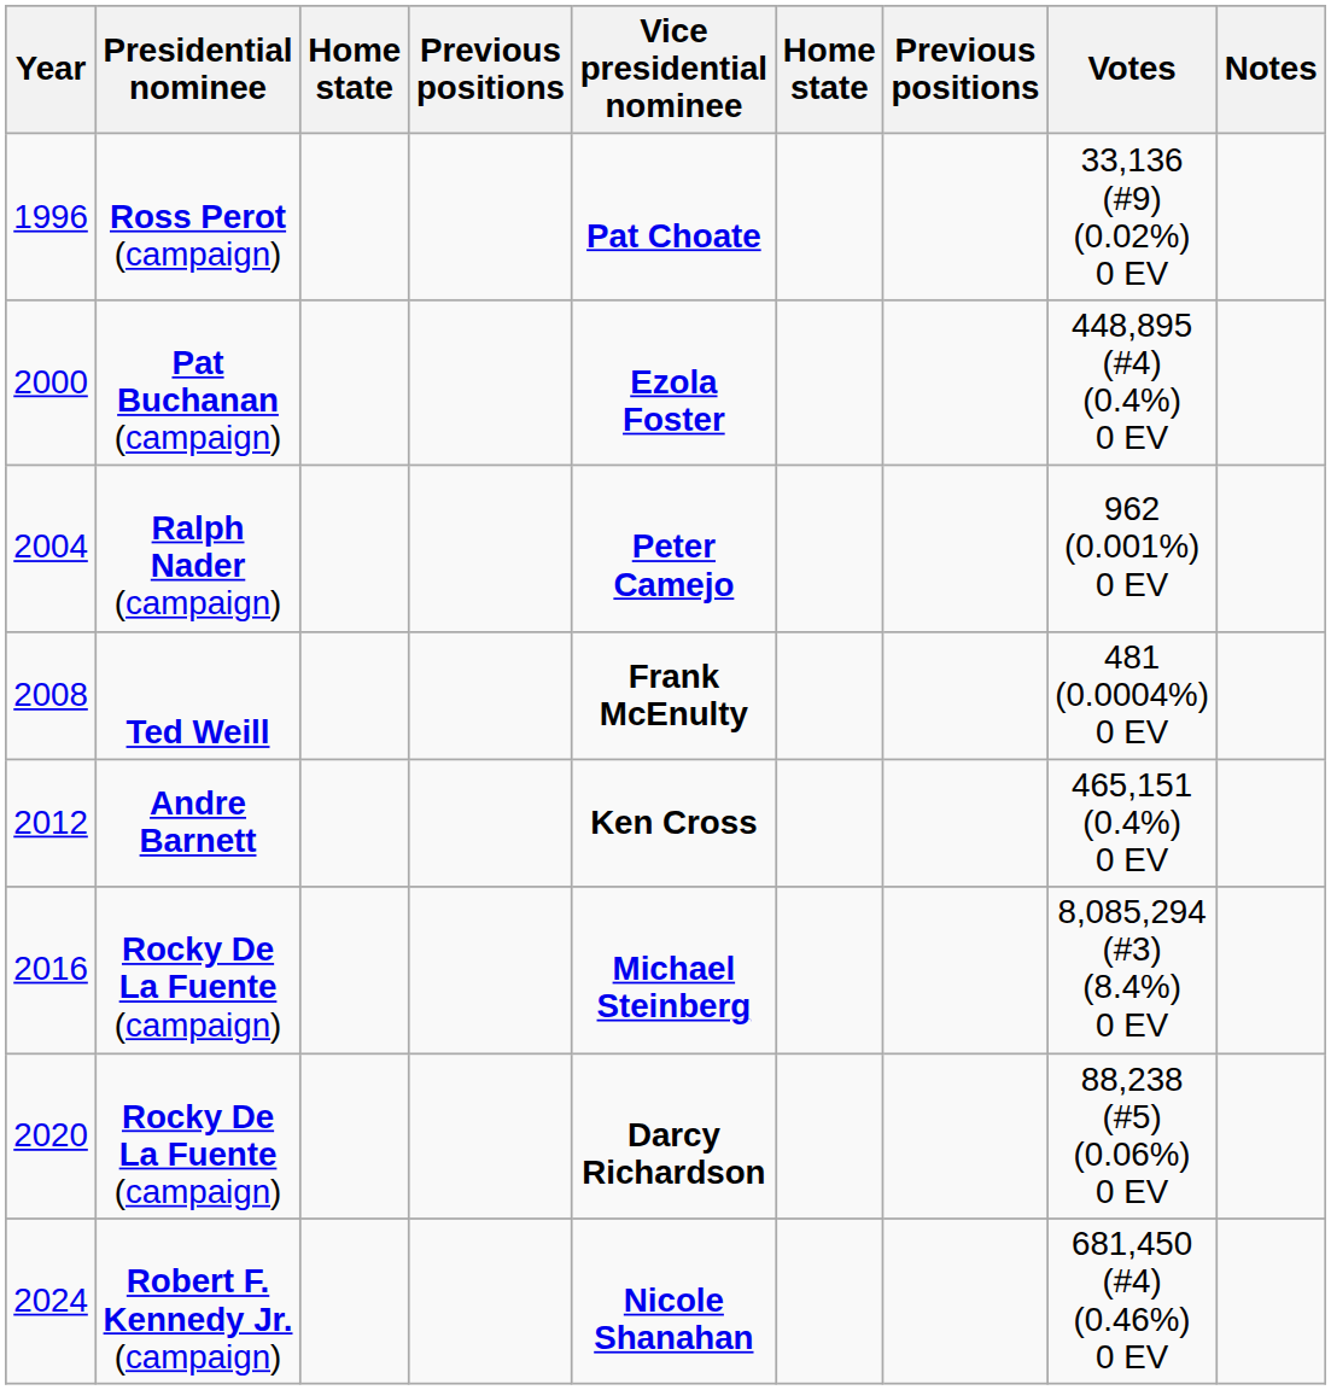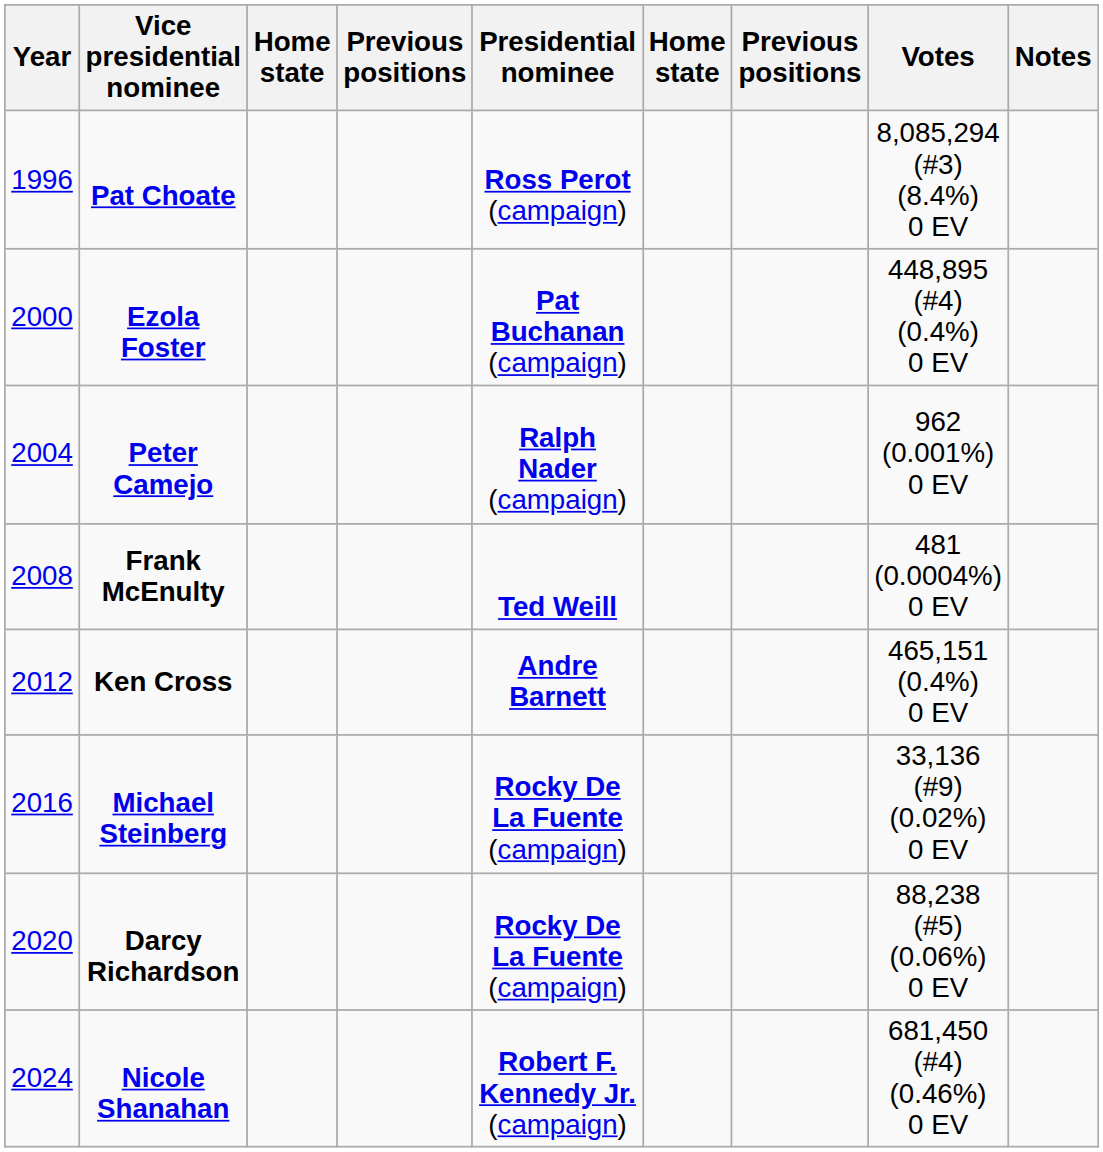columns swapped: Presidential nominee <-> Vice presidential nominee
1996 | Votes: 33,136 (#9) (0.02%) 0 EV -> 8,085,294 (#3) (8.4%) 0 EV
2016 | Votes: 8,085,294 (#3) (8.4%) 0 EV -> 33,136 (#9) (0.02%) 0 EV
